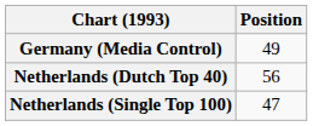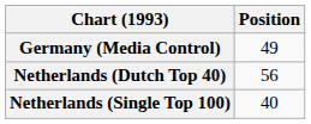Netherlands (Single Top 100) | Position: 47 -> 40
